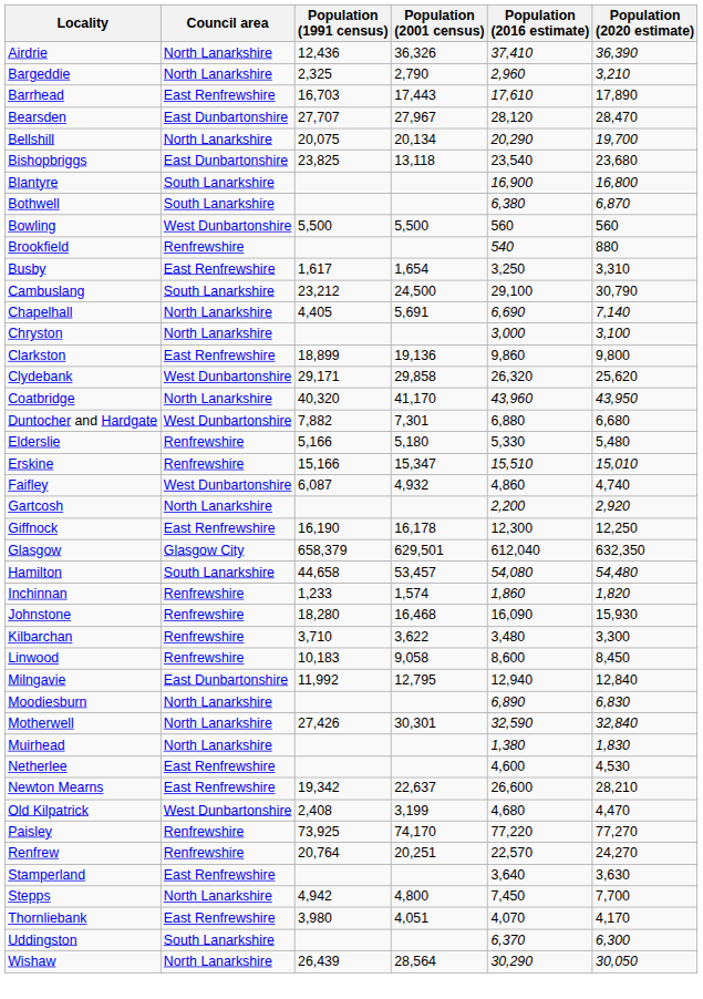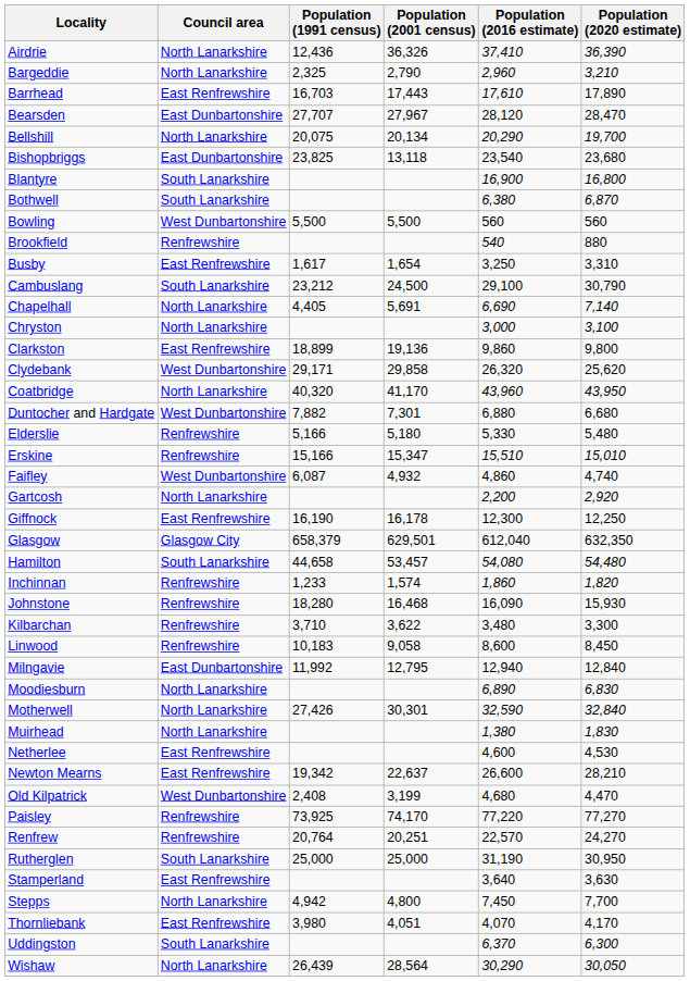+ row: Rutherglen | South Lanarkshire | 25,000 | 25,000 | 31,190 | 30,950
